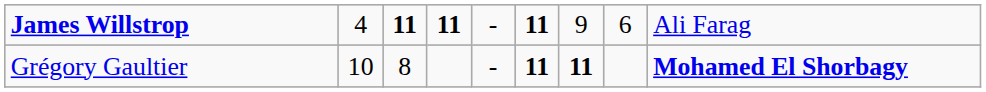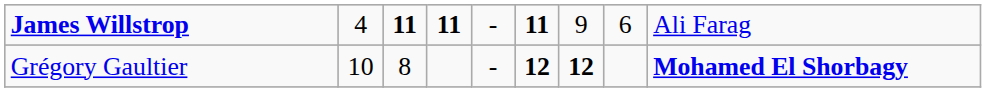Grégory Gaultier | column 6: 11 -> 12
Grégory Gaultier | column 7: 11 -> 12
